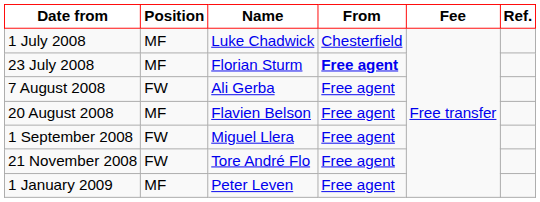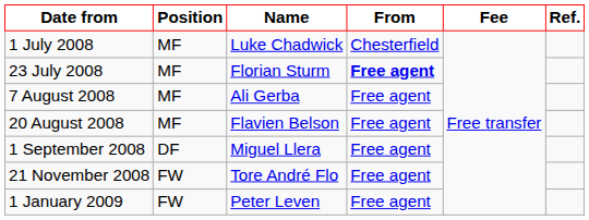7 August 2008 | Position: FW -> MF
1 September 2008 | Position: FW -> DF
1 January 2009 | Position: MF -> FW
